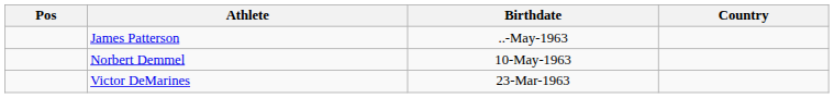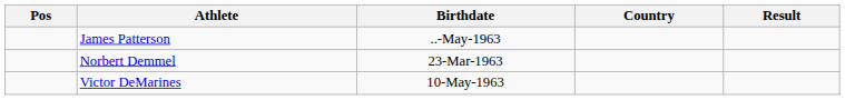+ column: Result
Norbert Demmel | Birthdate: 10-May-1963 -> 23-Mar-1963
Victor DeMarines | Birthdate: 23-Mar-1963 -> 10-May-1963
